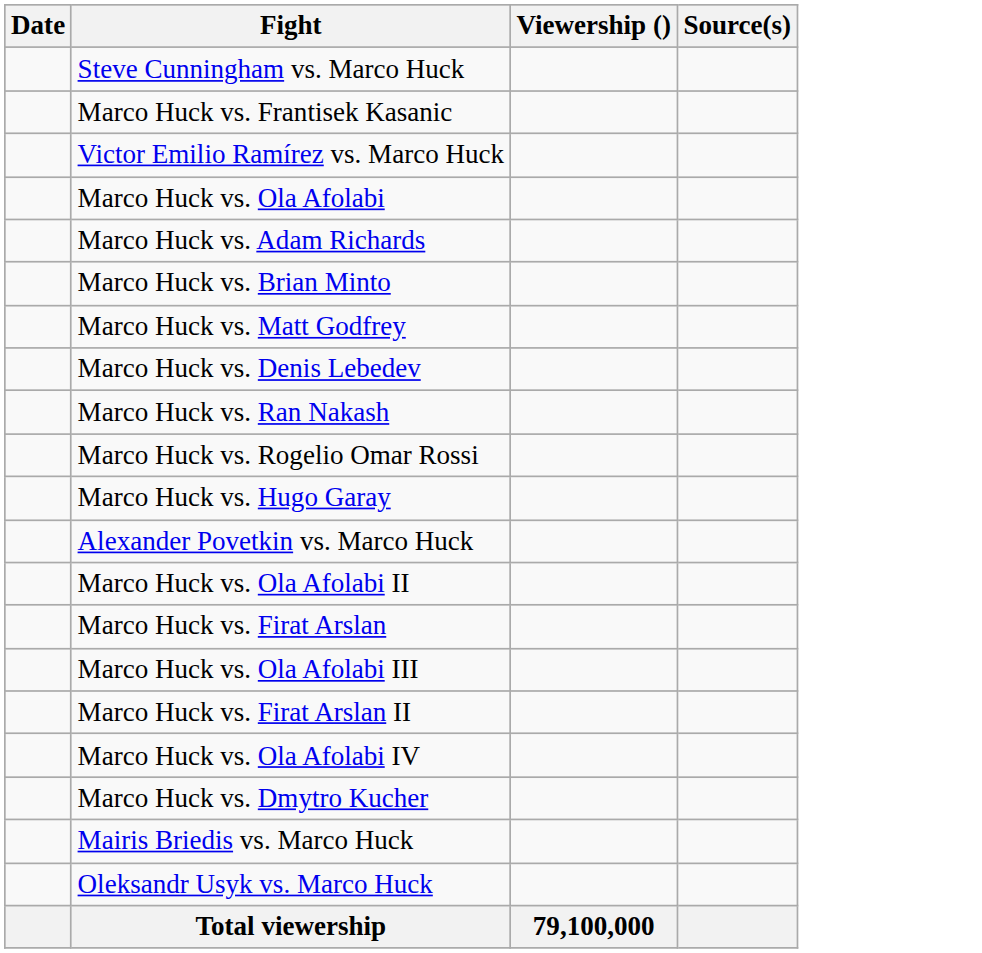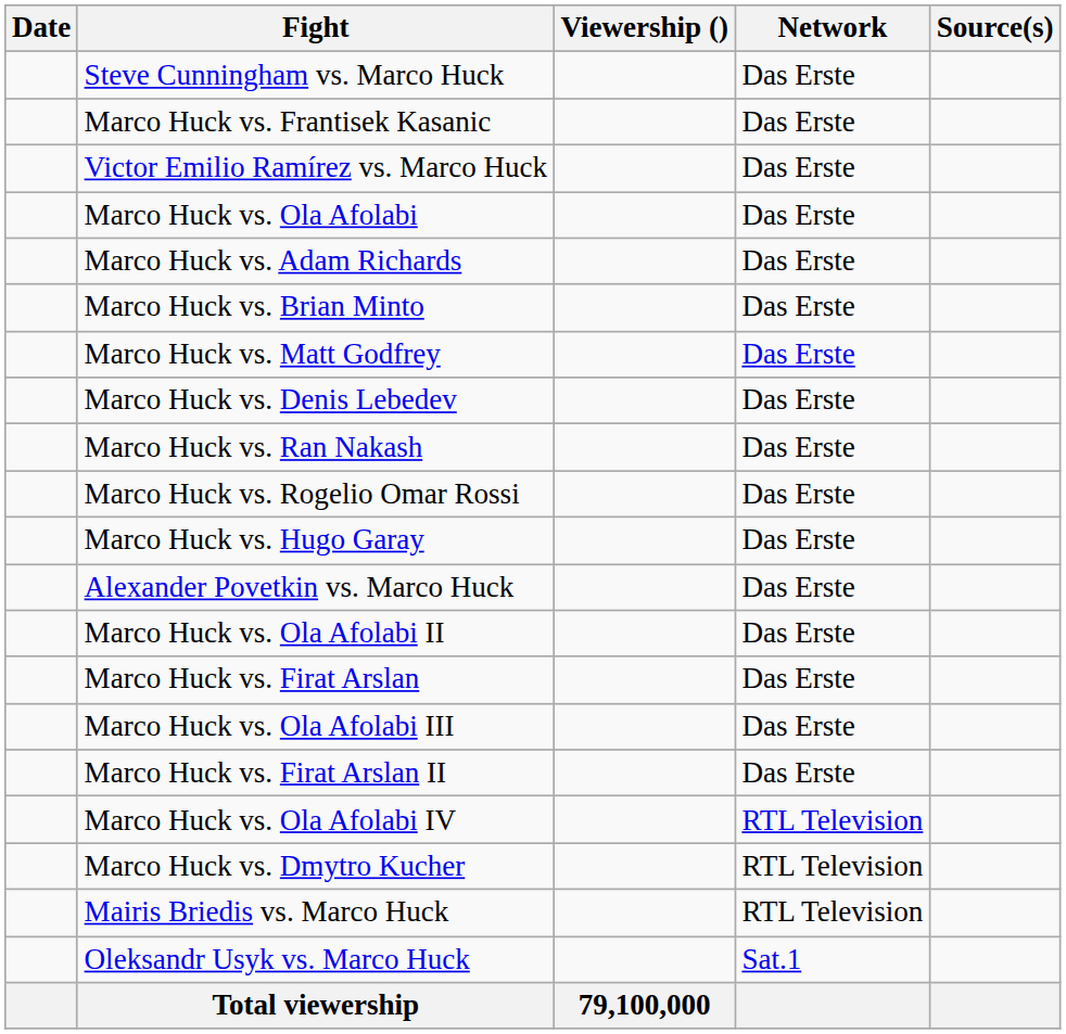+ column: Network | Das Erste | Das Erste | Das Erste | Das Erste | Das Erste | Das Erste | Das Erste | Das Erste | Das Erste | Das Erste | Das Erste | Das Erste | Das Erste | Das Erste | Das Erste | Das Erste | RTL Television | RTL Television | RTL Television | Sat.1
